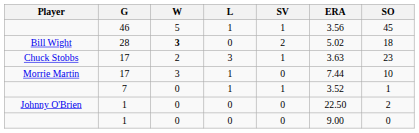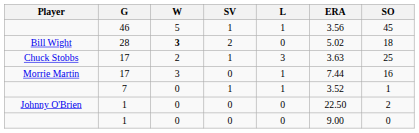columns swapped: L <-> SV
Chuck Stobbs | SO: 23 -> 25
Morrie Martin | SO: 10 -> 16
